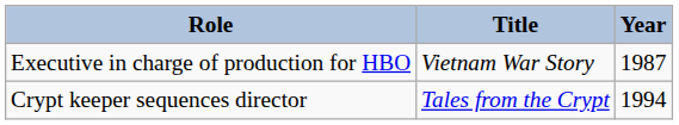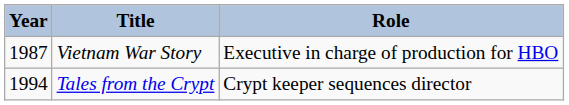columns swapped: Year <-> Role
